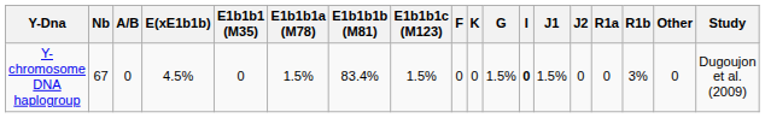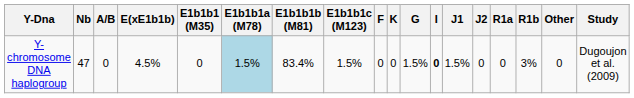Y-chromosome DNA haplogroup | Nb: 67 -> 47
Y-chromosome DNA haplogroup | E1b1b1a (M78): no background -> lightblue background
